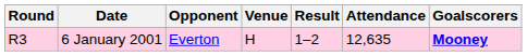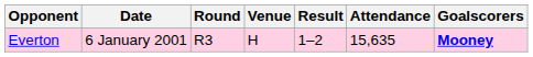columns swapped: Round <-> Opponent
6 January 2001 | Attendance: 12,635 -> 15,635
